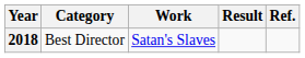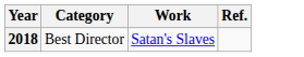- column: Result
